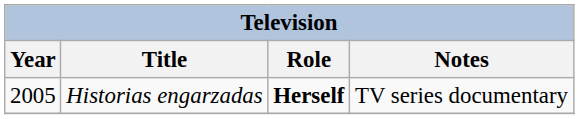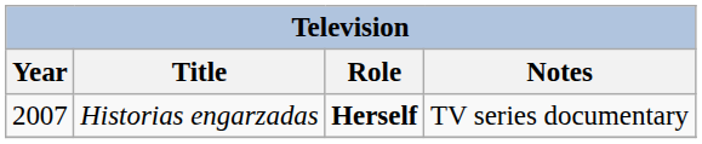Historias engarzadas | Year: 2005 -> 2007
